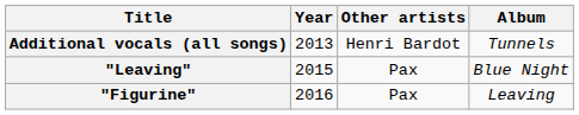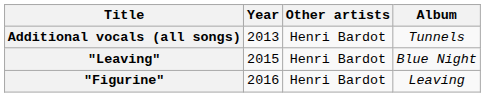"Leaving" | Other artists: Pax -> Henri Bardot
"Figurine" | Other artists: Pax -> Henri Bardot
